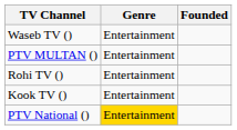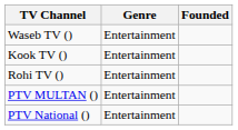rows swapped: Kook TV () <-> PTV MULTAN ()
PTV National () | Genre: gold background -> no background
